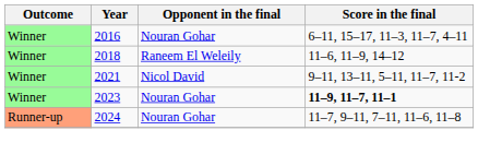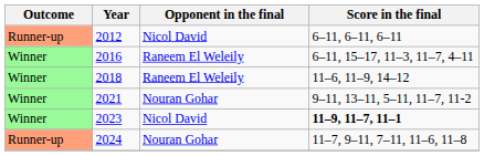+ row: Runner-up | 2012 | Nicol David | 6–11, 6–11, 6–11
2016 | Opponent in the final: Nouran Gohar -> Raneem El Weleily
2021 | Opponent in the final: Nicol David -> Nouran Gohar
2023 | Opponent in the final: Nouran Gohar -> Nicol David
